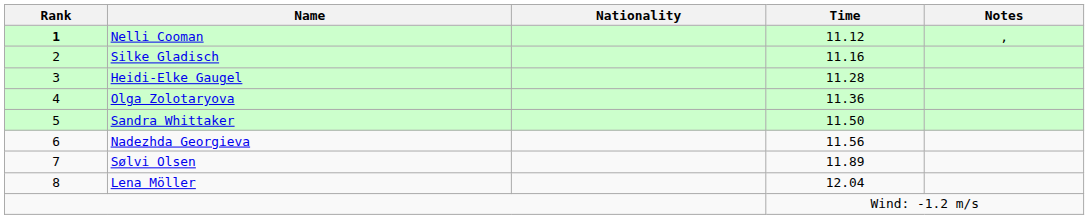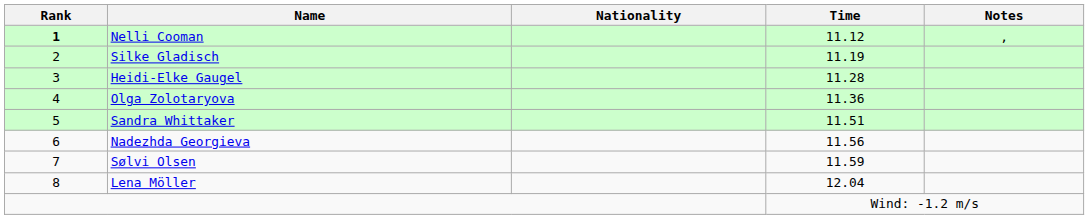Silke Gladisch | Time: 11.16 -> 11.19
Sandra Whittaker | Time: 11.50 -> 11.51
Sølvi Olsen | Time: 11.89 -> 11.59
